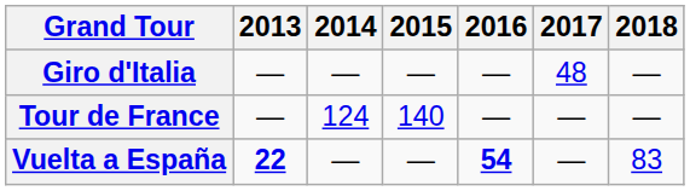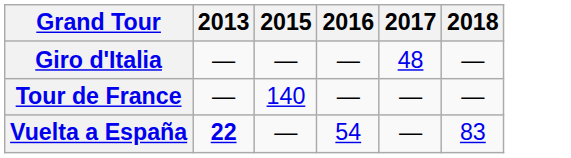- column: 2014 | — | 124 | —
Vuelta a España | 2016: bold -> normal
